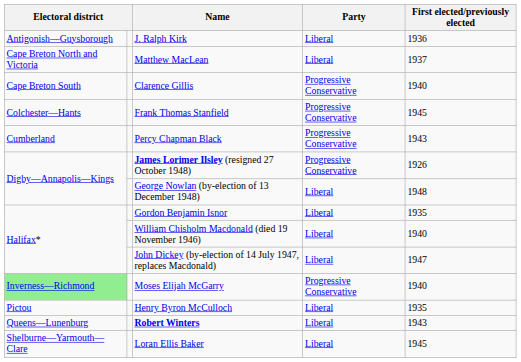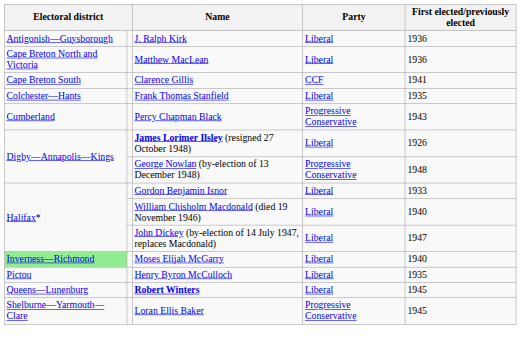Matthew MacLean | First elected/previously elected: 1937 -> 1936
Clarence Gillis | Party: Progressive Conservative -> CCF
Clarence Gillis | First elected/previously elected: 1940 -> 1941
Frank Thomas Stanfield | Party: Progressive Conservative -> Liberal
Frank Thomas Stanfield | First elected/previously elected: 1945 -> 1935
James Lorimer Ilsley (resigned 27 October 1948) | Party: Progressive Conservative -> Liberal
George Nowlan (by-election of 13 December 1948) | Party: Liberal -> Progressive Conservative
Gordon Benjamin Isnor | First elected/previously elected: 1935 -> 1933
Moses Elijah McGarry | Party: Progressive Conservative -> Liberal
Robert Winters | First elected/previously elected: 1943 -> 1945
Loran Ellis Baker | Party: Liberal -> Progressive Conservative
